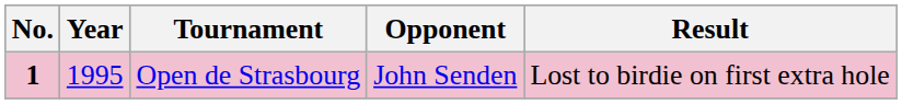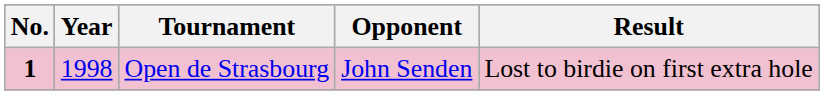Open de Strasbourg | Year: 1995 -> 1998
